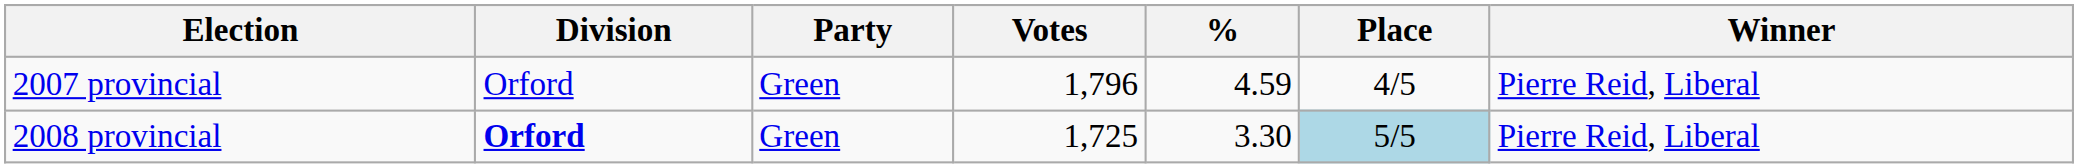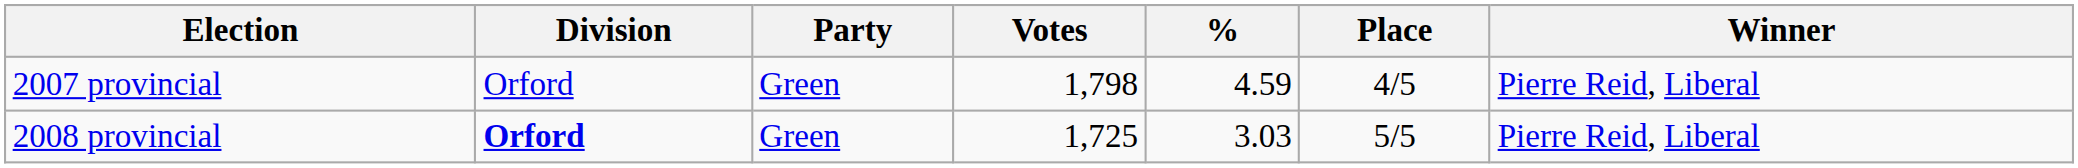2007 provincial | Votes: 1,796 -> 1,798
2008 provincial | %: 3.30 -> 3.03
2008 provincial | Place: lightblue background -> no background
